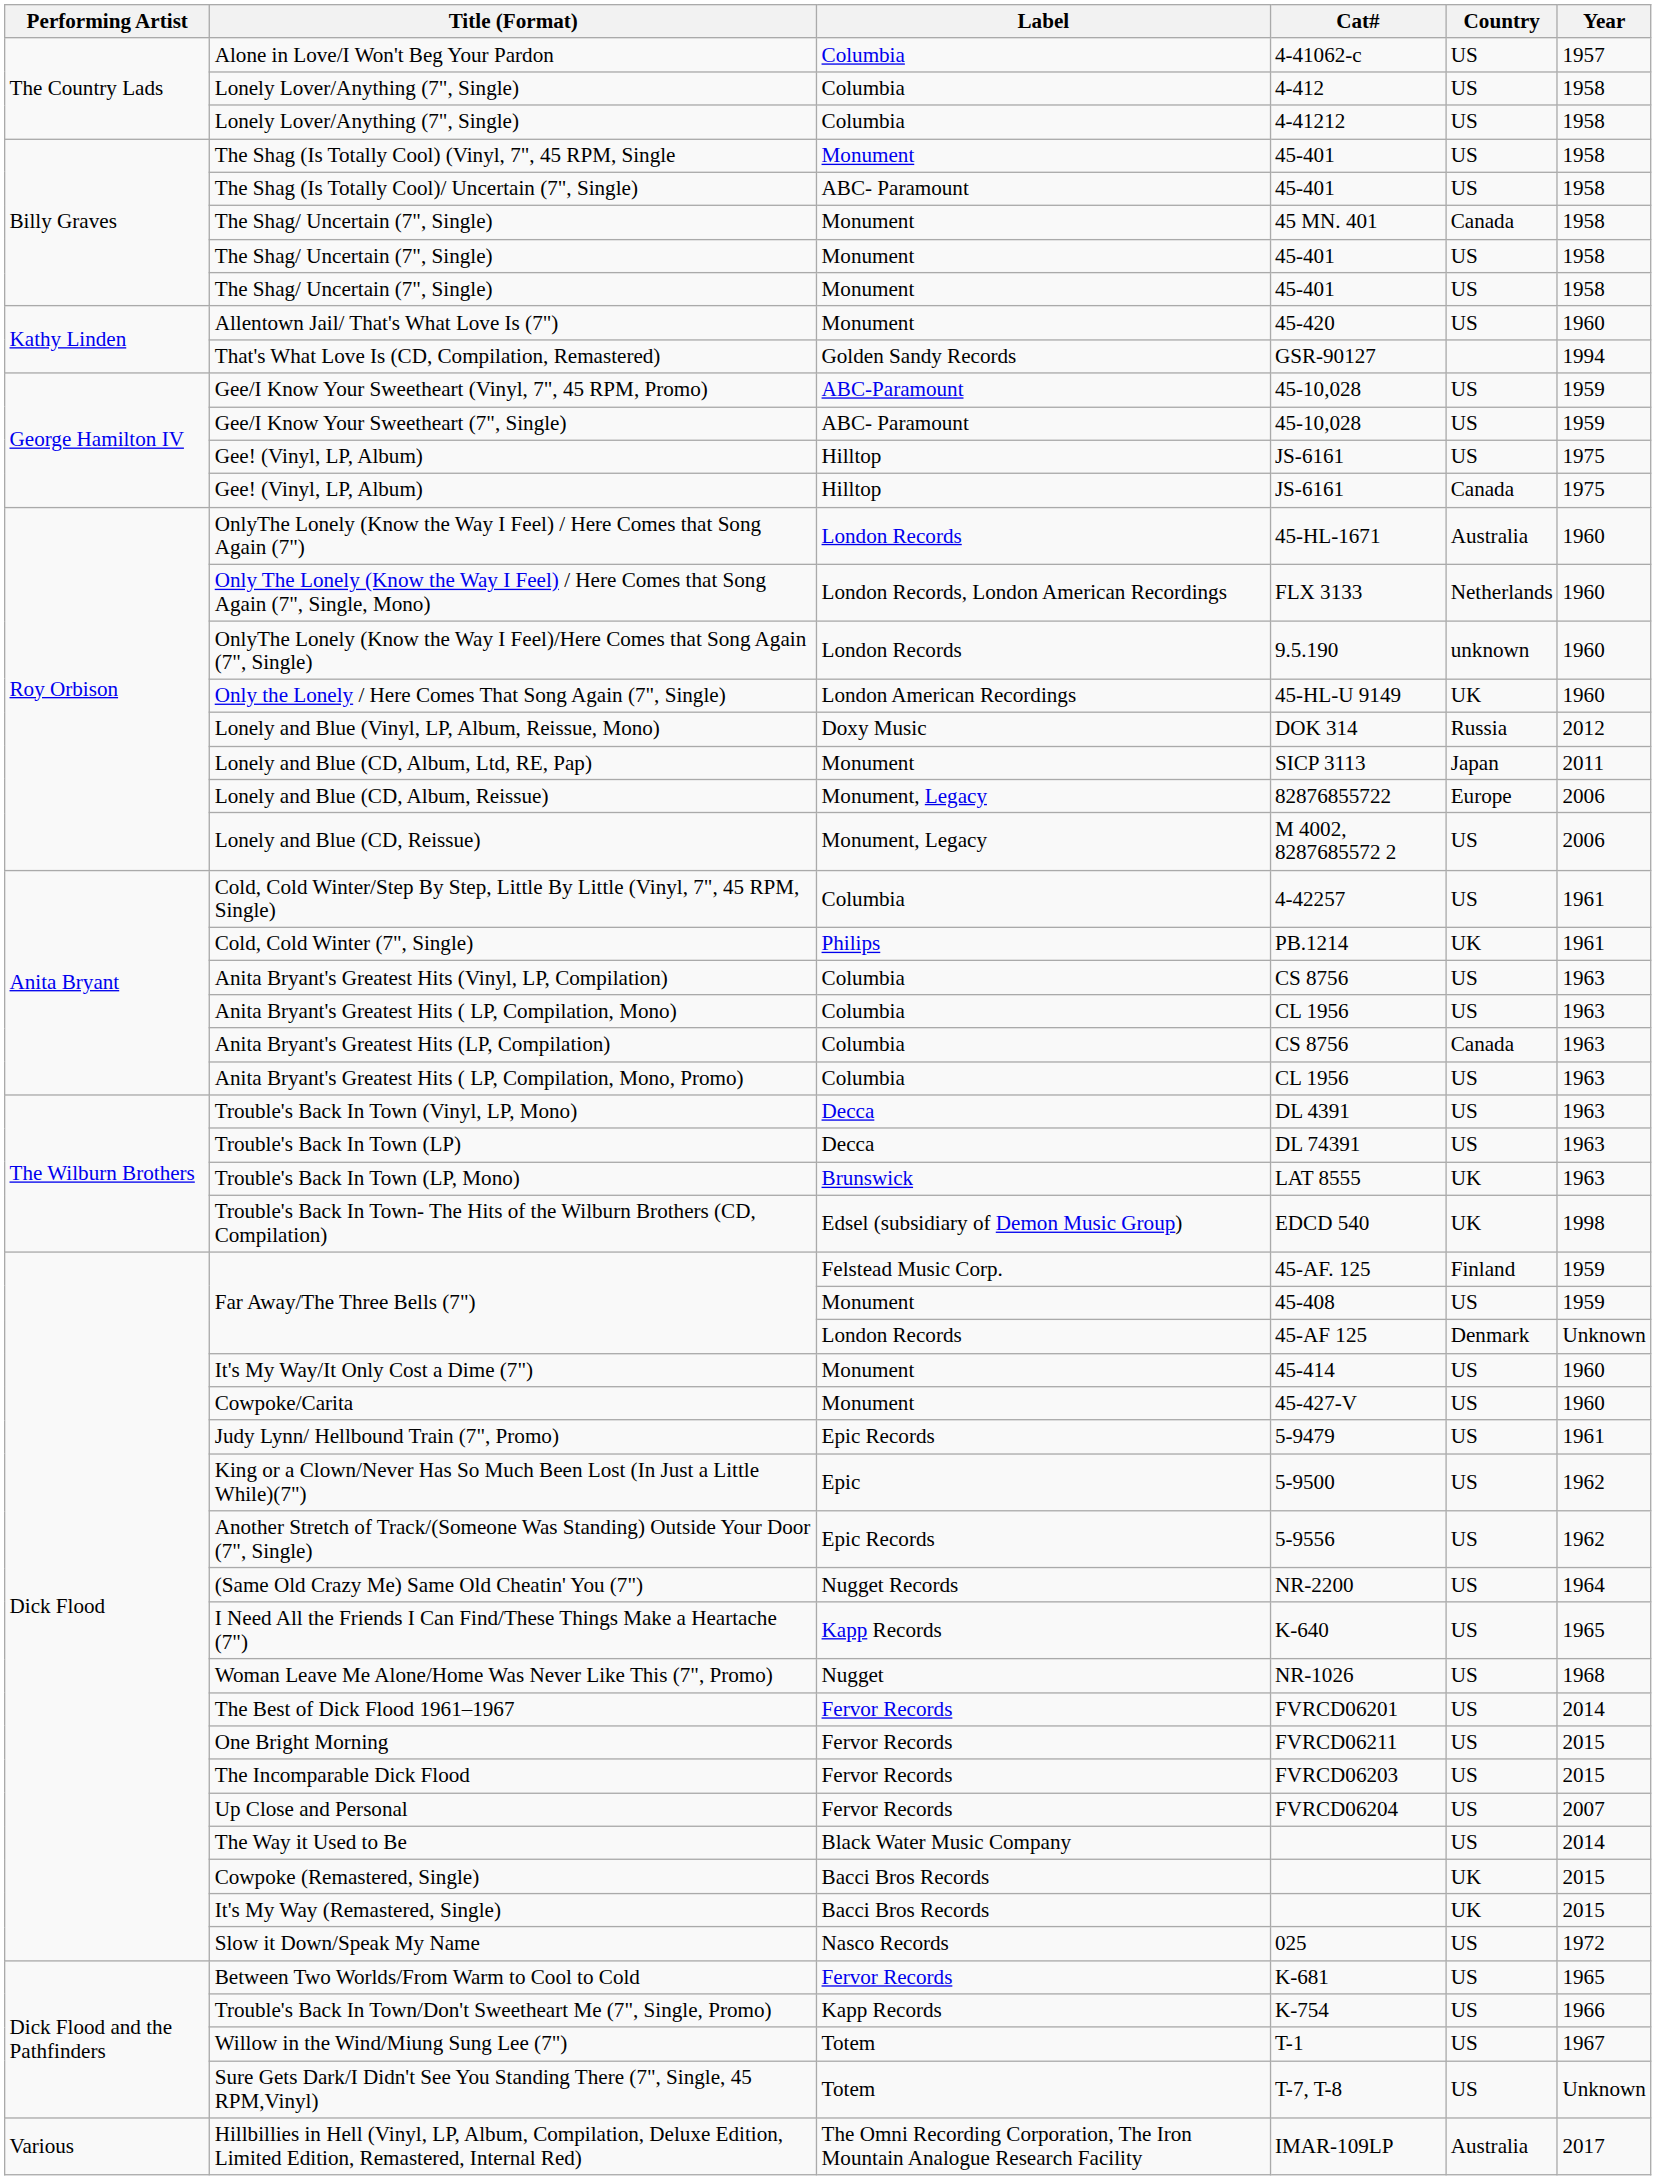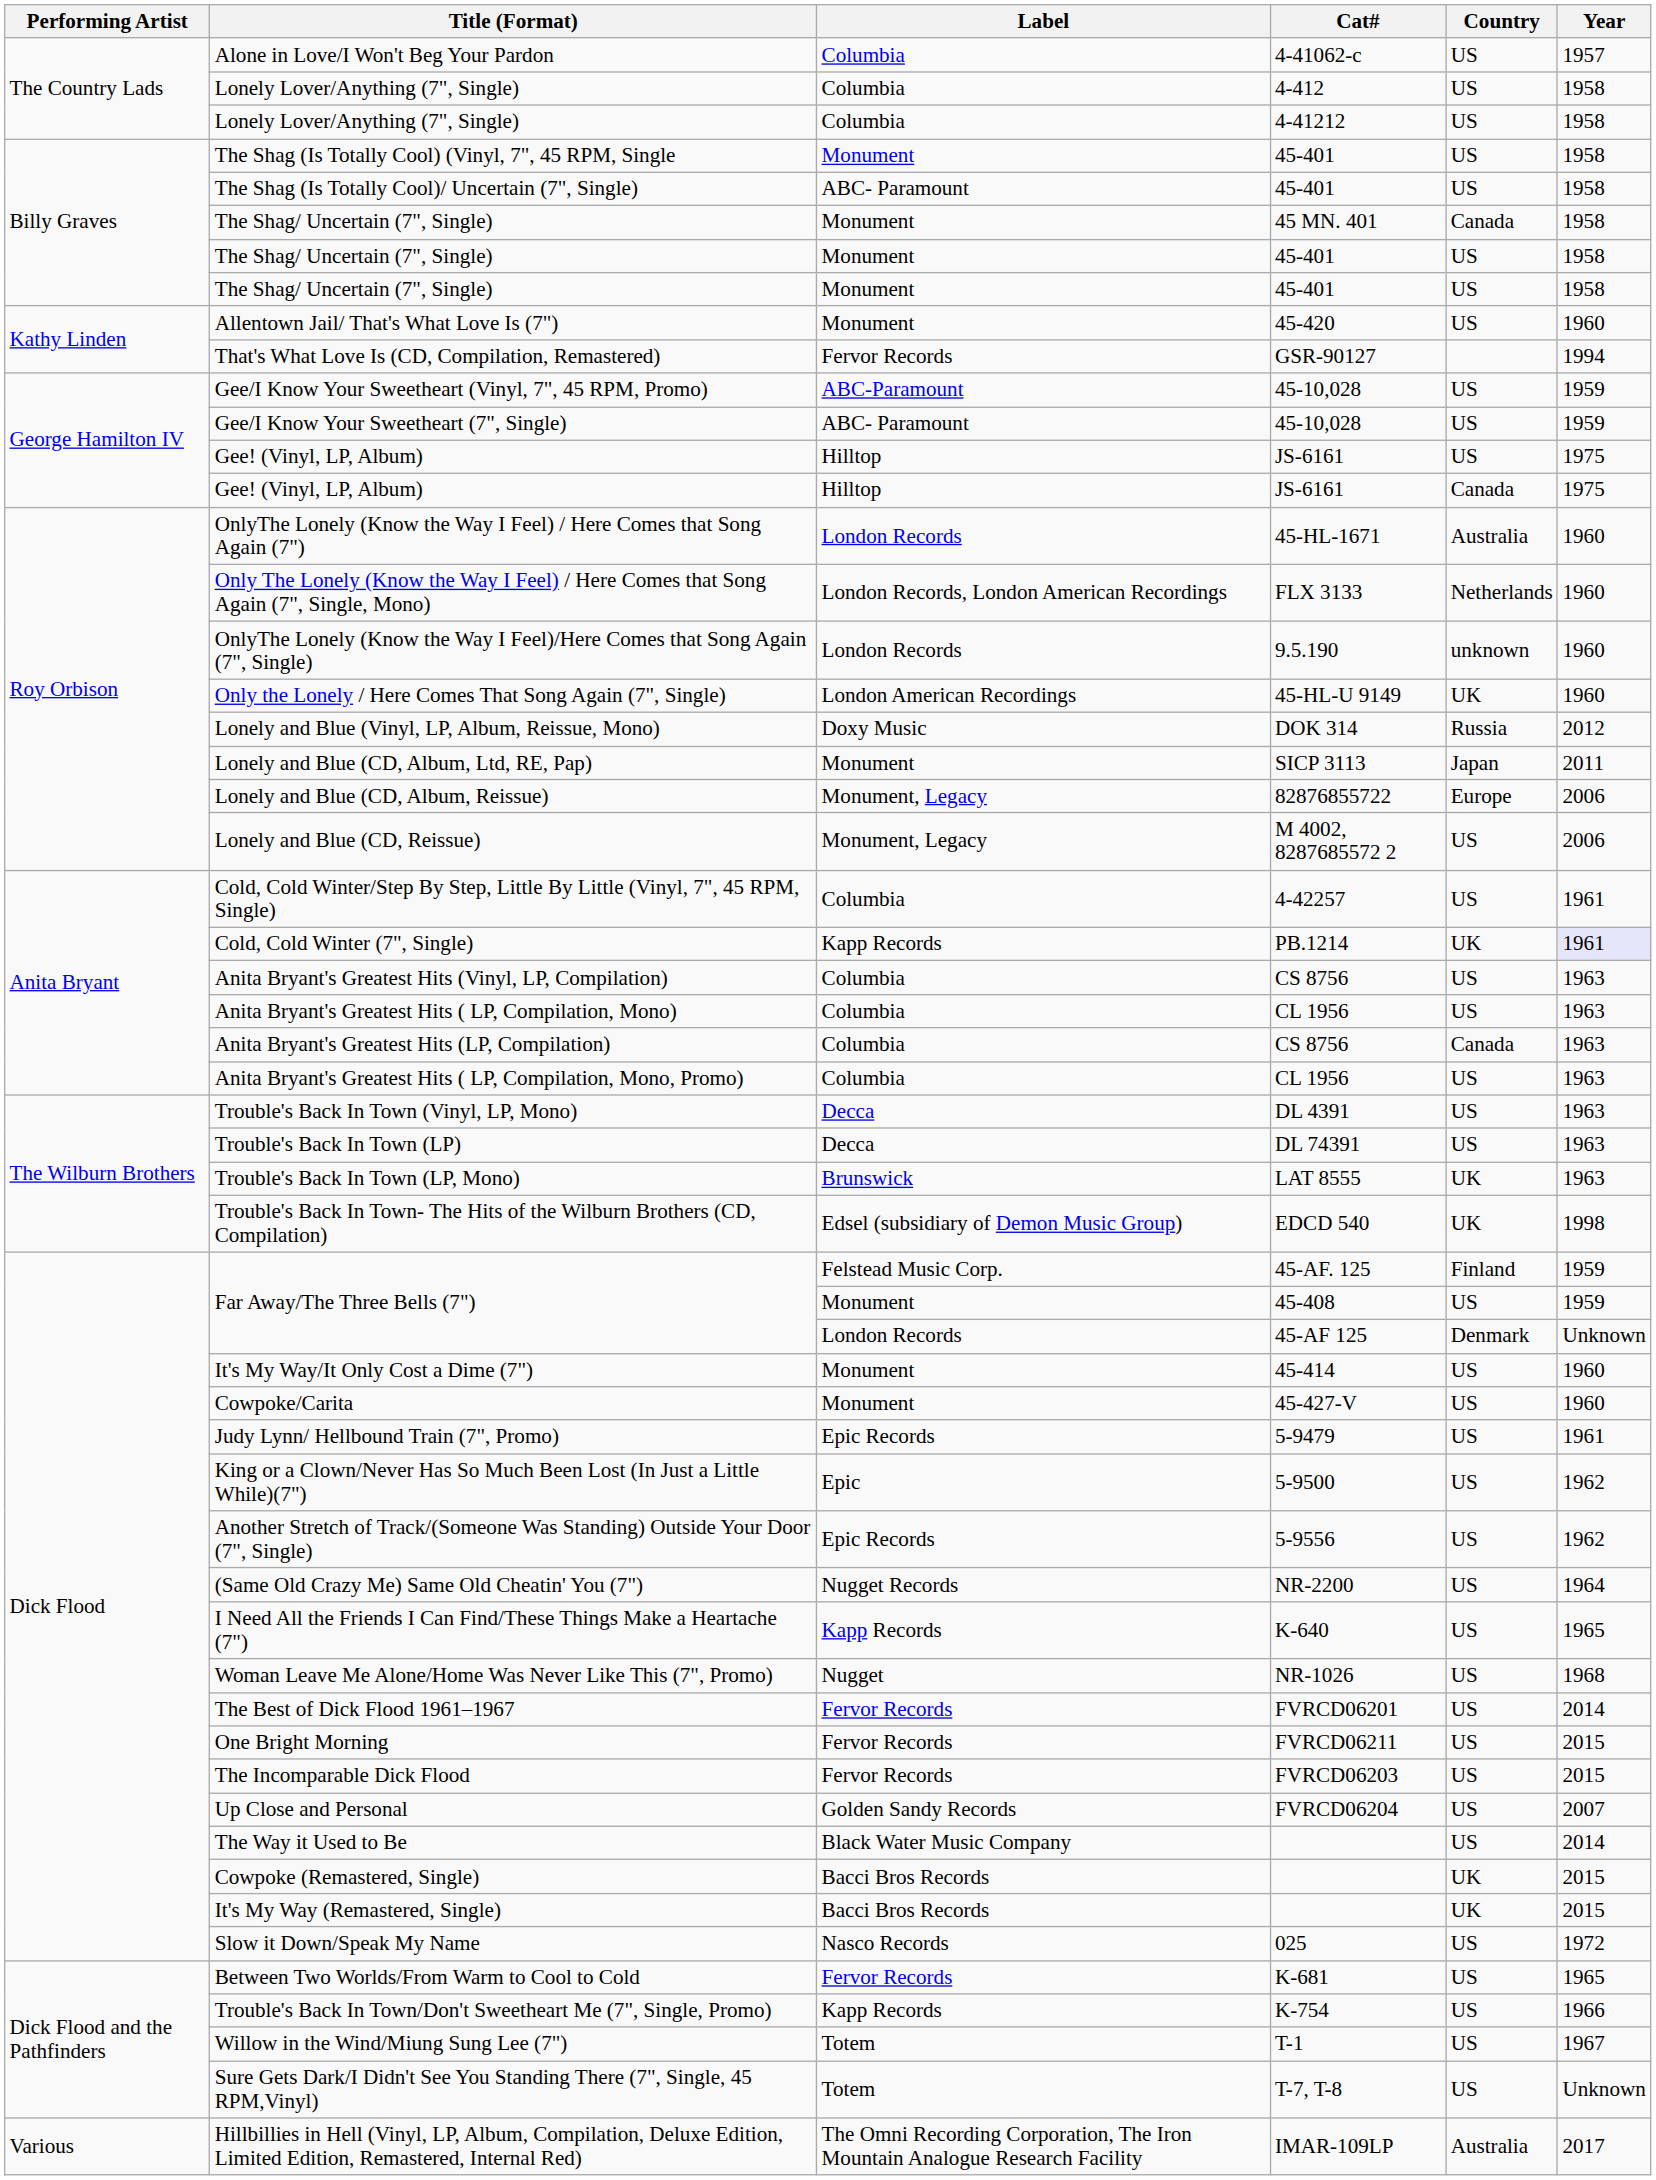That's What Love Is (CD, Compilation, Remastered) | Label: Golden Sandy Records -> Fervor Records
Cold, Cold Winter (7", Single) | Label: Philips -> Kapp Records
Cold, Cold Winter (7", Single) | Year: no background -> lavender background
Up Close and Personal | Label: Fervor Records -> Golden Sandy Records
